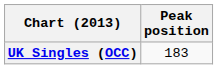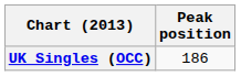UK Singles (OCC) | Peak position: 183 -> 186
